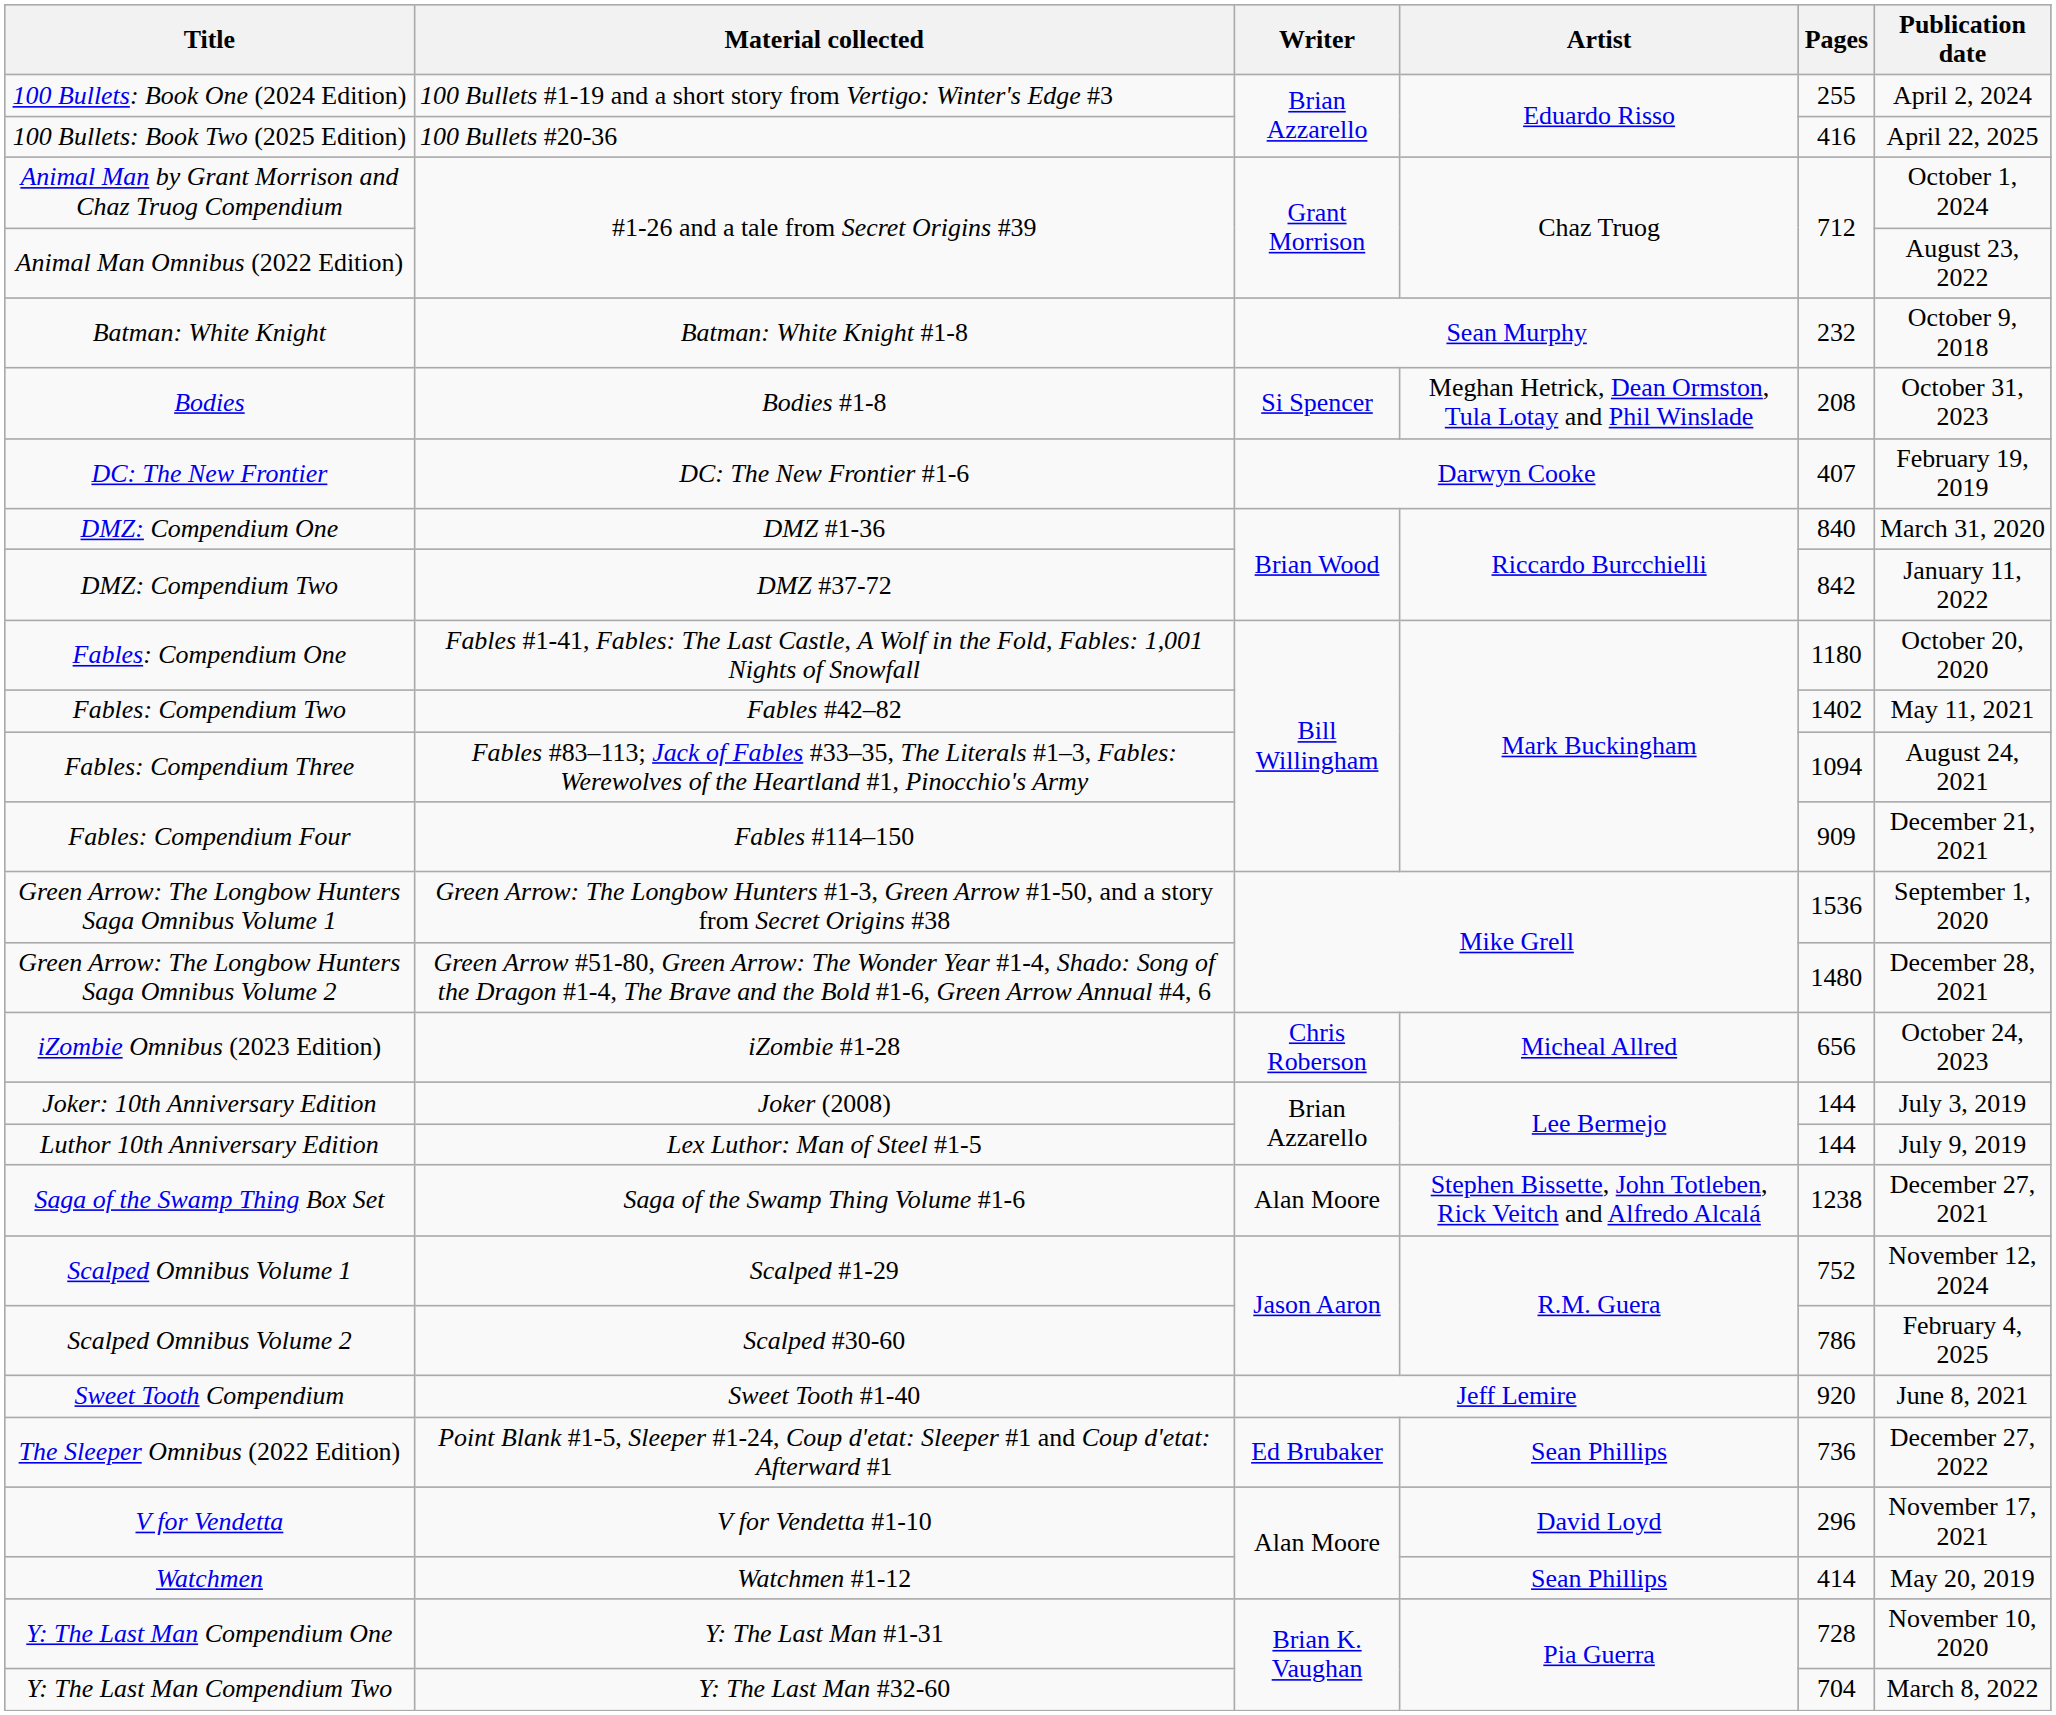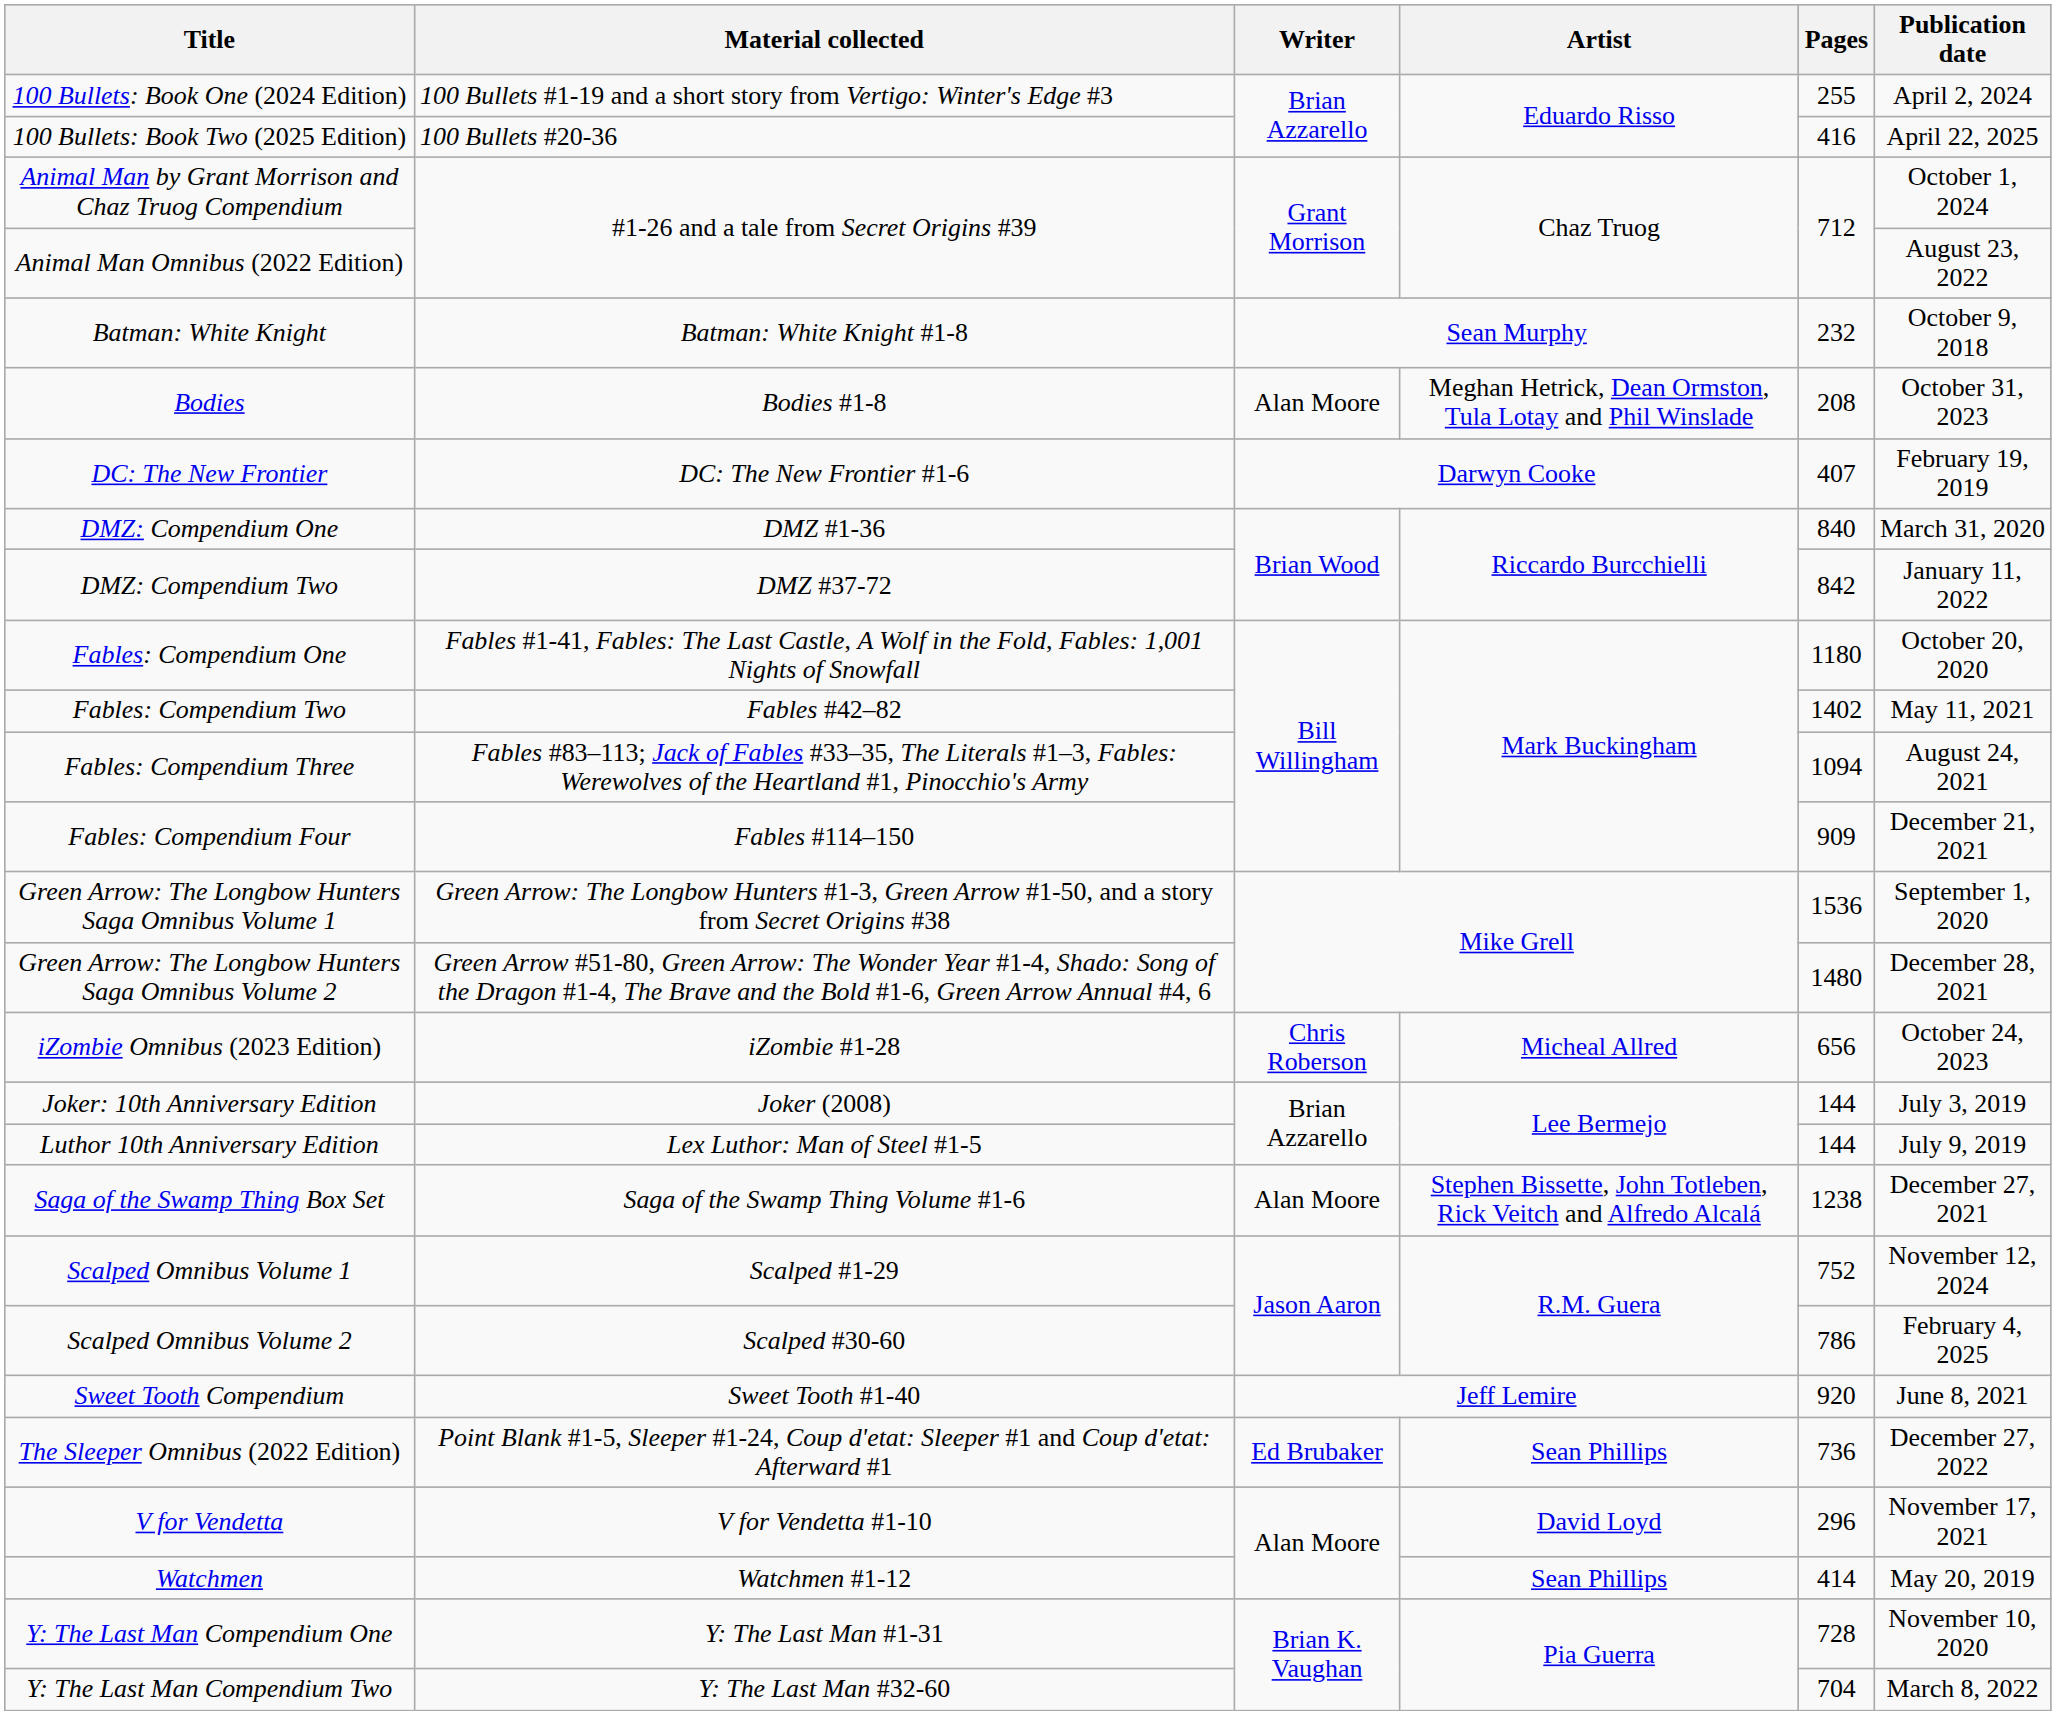Bodies | Writer: Si Spencer -> Alan Moore
